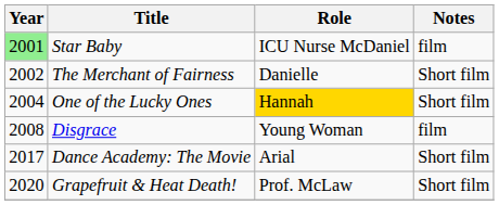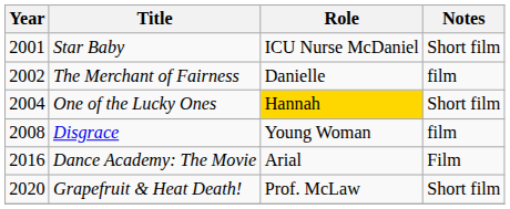Star Baby | Year: lightgreen background -> no background
Star Baby | Notes: film -> Short film
The Merchant of Fairness | Notes: Short film -> film
Dance Academy: The Movie | Year: 2017 -> 2016
Dance Academy: The Movie | Notes: Short film -> Film
